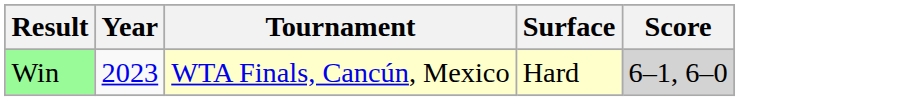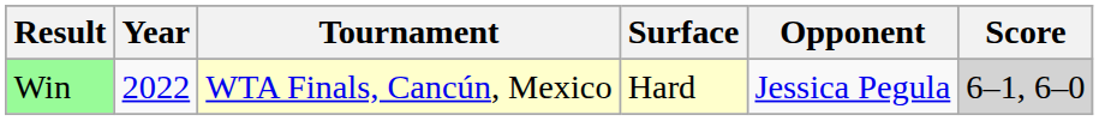+ column: Opponent | Jessica Pegula
Win | Year: 2023 -> 2022
